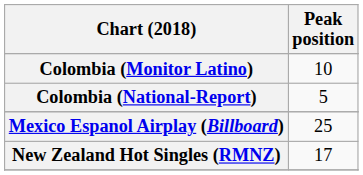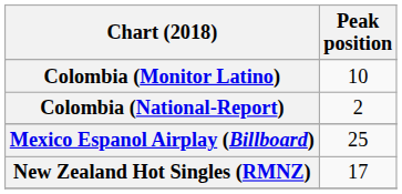Colombia (National-Report) | Peak position: 5 -> 2
